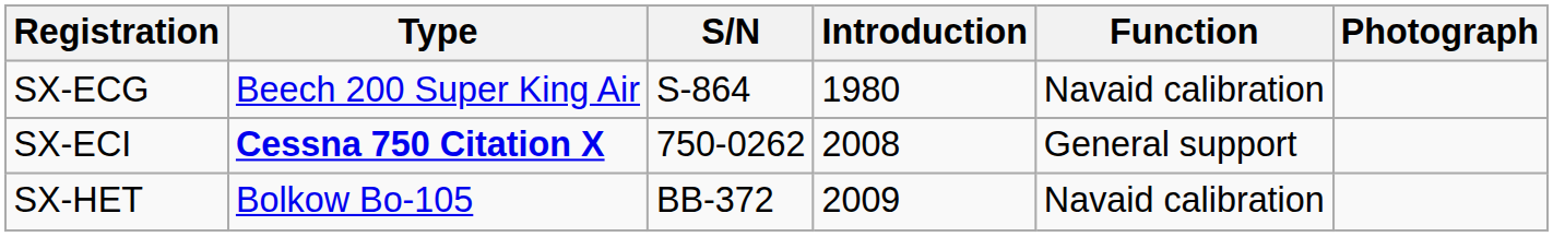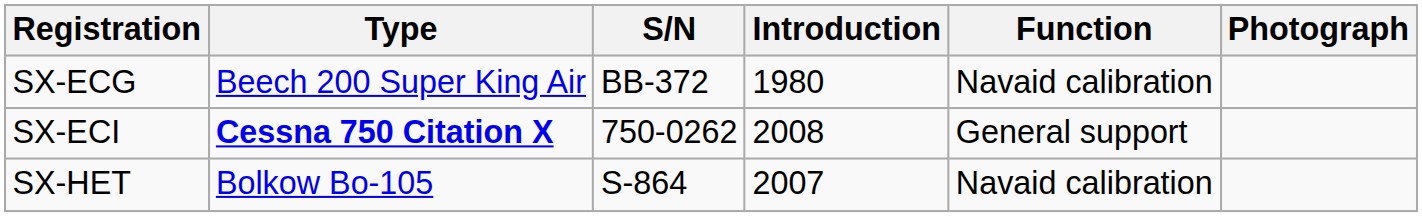SX-ECG | S/N: S-864 -> BB-372
SX-HET | S/N: BB-372 -> S-864
SX-HET | Introduction: 2009 -> 2007
